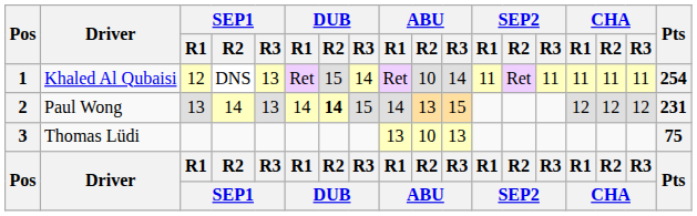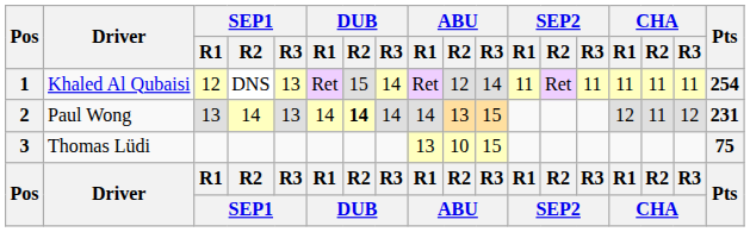1 | ABU / R2: 10 -> 12
2 | DUB / R3: 15 -> 14
2 | CHA / R2: 12 -> 11
3 | ABU / R3: 13 -> 15
